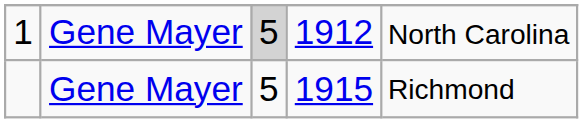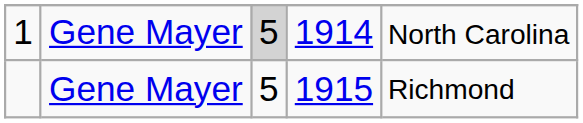1 | column 4: 1912 -> 1914
